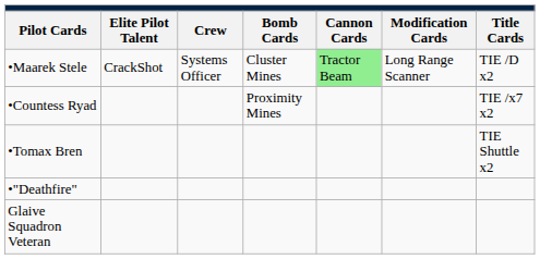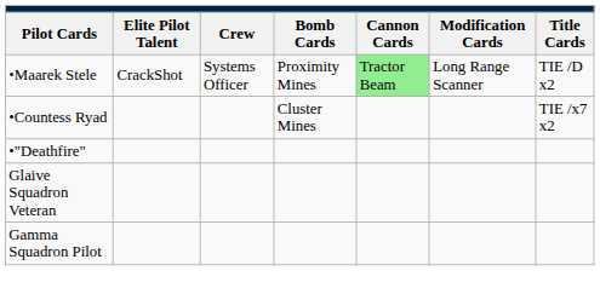•Maarek Stele | column 4: Cluster Mines -> Proximity Mines
•Countess Ryad | column 4: Proximity Mines -> Cluster Mines
- row: •Tomax Bren | TIE Shuttle x2
+ row: Gamma Squadron Pilot
